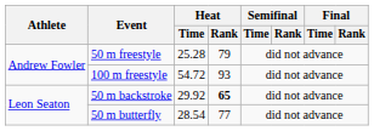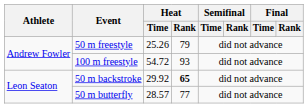50 m freestyle | Heat / Time: 25.28 -> 25.26
50 m butterfly | Heat / Time: 28.54 -> 28.57
